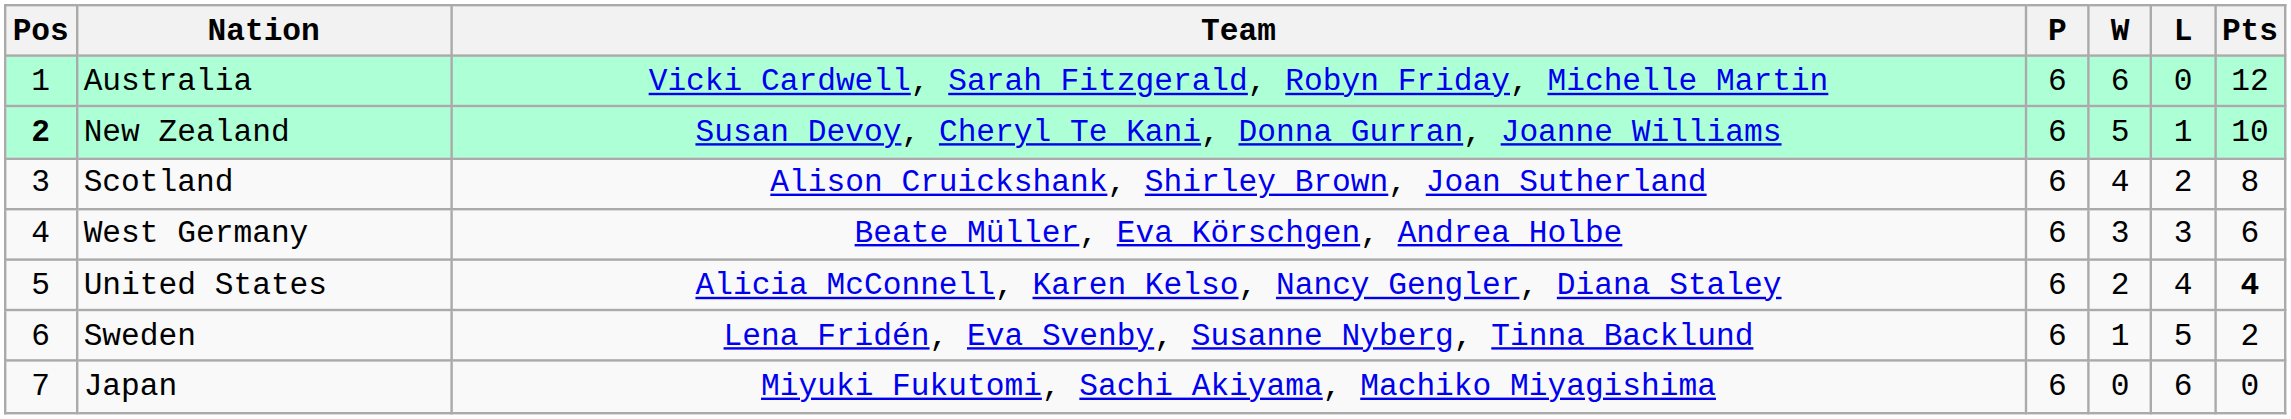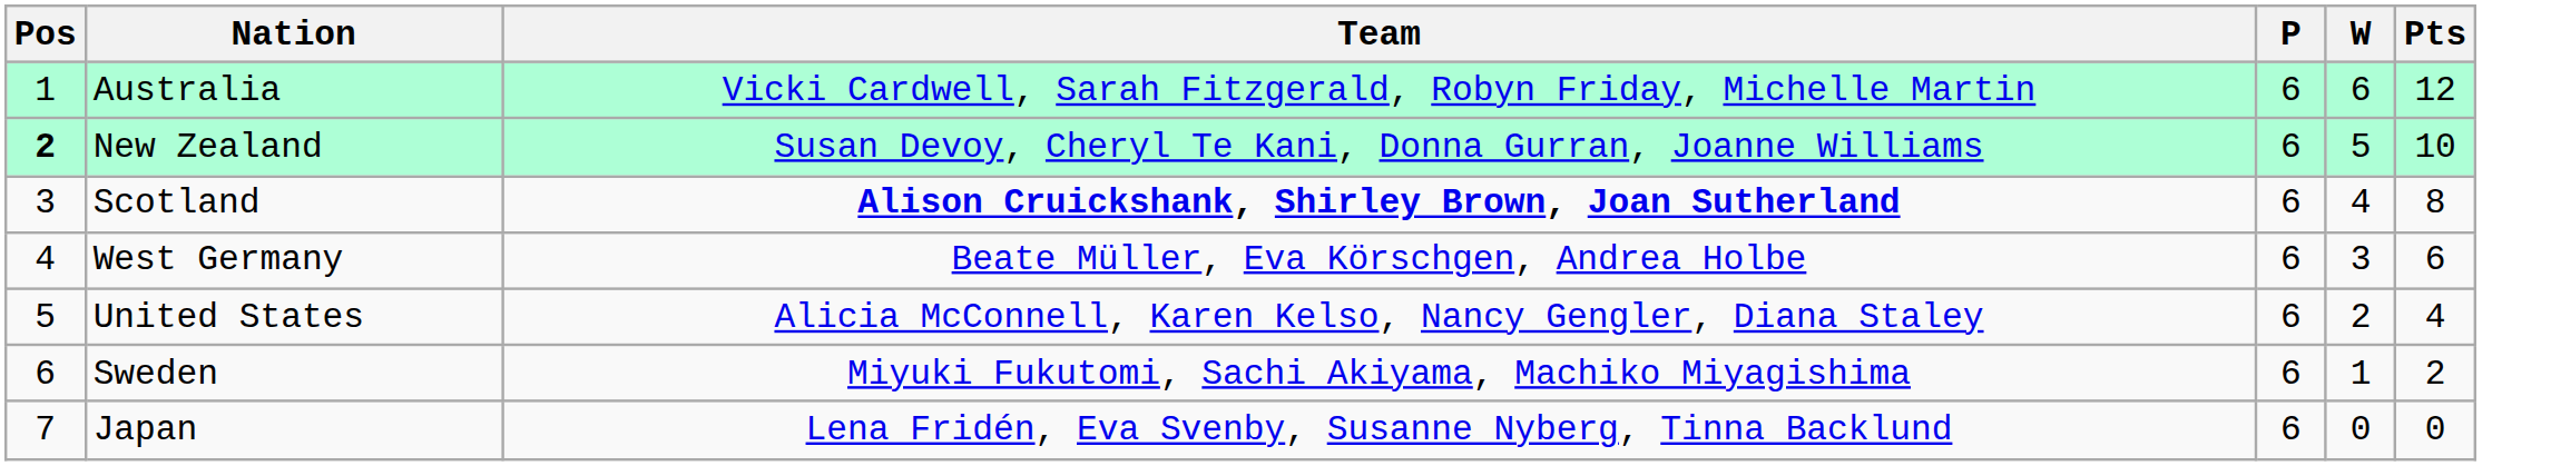- column: L | 0 | 1 | 2 | 3 | 4 | 5 | 6
Scotland | Team: normal -> bold
United States | Pts: bold -> normal
Sweden | Team: Lena Fridén, Eva Svenby, Susanne Nyberg, Tinna Backlund -> Miyuki Fukutomi, Sachi Akiyama, Machiko Miyagishima
Japan | Team: Miyuki Fukutomi, Sachi Akiyama, Machiko Miyagishima -> Lena Fridén, Eva Svenby, Susanne Nyberg, Tinna Backlund
